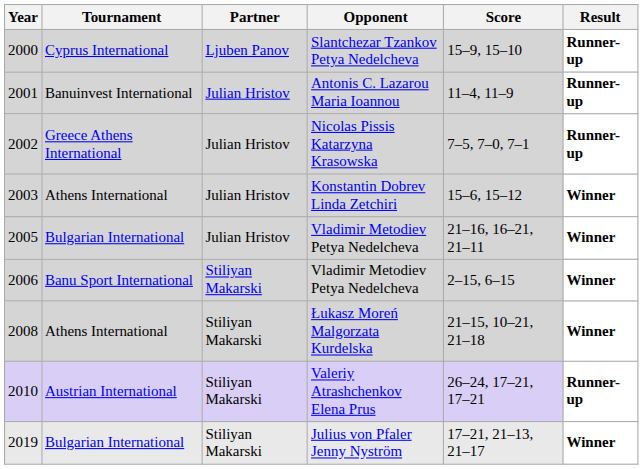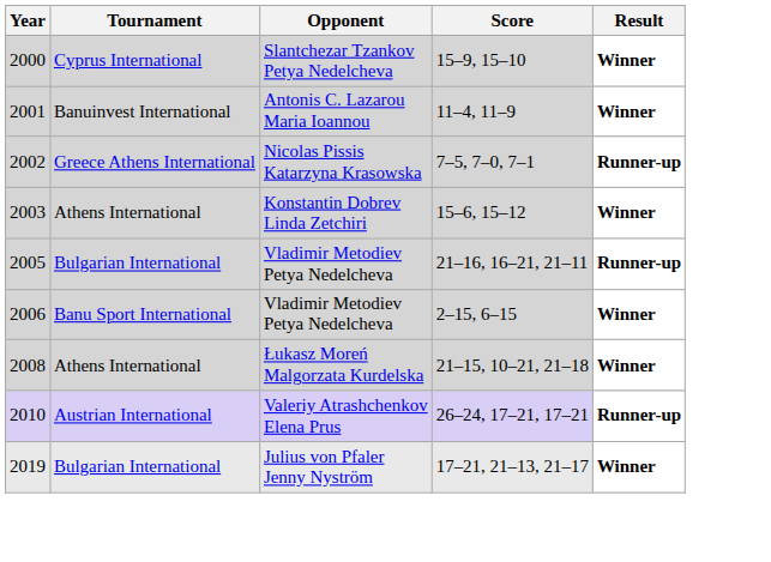- column: Partner | Ljuben Panov | Julian Hristov | Julian Hristov | Julian Hristov | Julian Hristov | Stiliyan Makarski | Stiliyan Makarski | Stiliyan Makarski | Stiliyan Makarski
2000 | Result: Runner-up -> Winner
2001 | Result: Runner-up -> Winner
2005 | Result: Winner -> Runner-up
